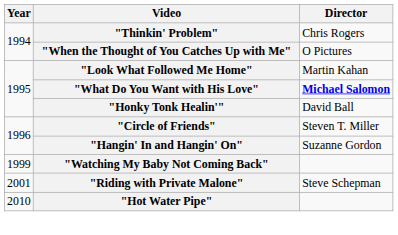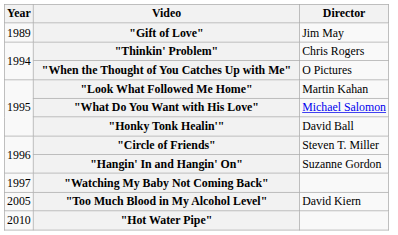+ row: 1989 | "Gift of Love" | Jim May
"What Do You Want with His Love" | Director: bold -> normal
"Watching My Baby Not Coming Back" | Year: 1999 -> 1997
- row: 2001 | "Riding with Private Malone" | Steve Schepman
+ row: 2005 | "Too Much Blood in My Alcohol Level" | David Kiern
